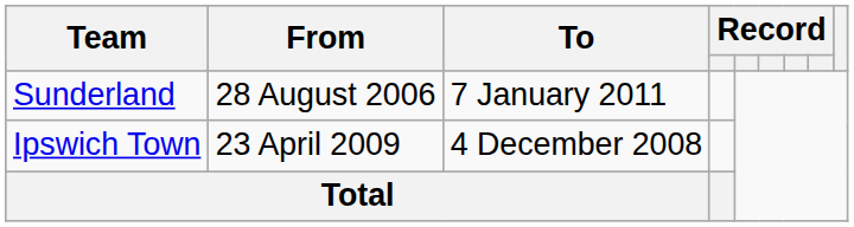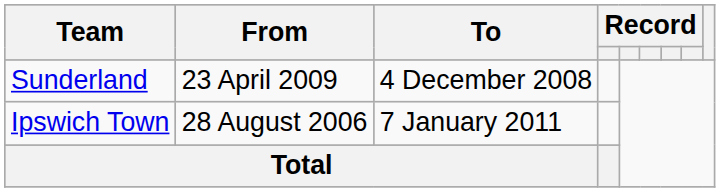Sunderland | From: 28 August 2006 -> 23 April 2009
Sunderland | To: 7 January 2011 -> 4 December 2008
Ipswich Town | From: 23 April 2009 -> 28 August 2006
Ipswich Town | To: 4 December 2008 -> 7 January 2011
